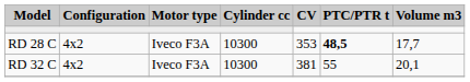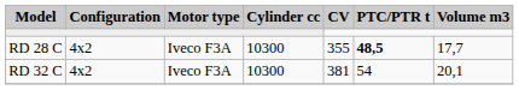RD 28 C | CV: 353 -> 355
RD 32 C | PTC/PTR t: 55 -> 54
